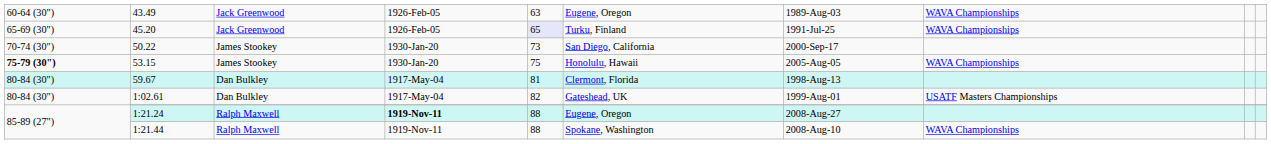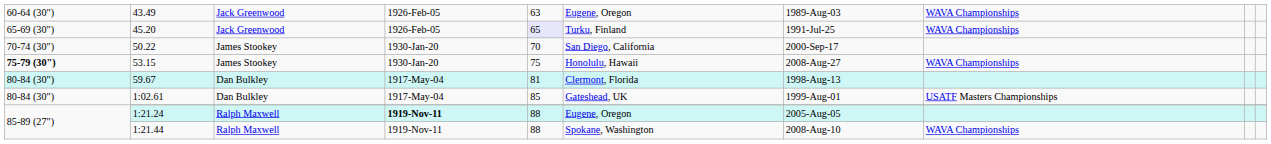50.22 | column 5: 73 -> 70
53.15 | column 7: 2005-Aug-05 -> 2008-Aug-27
1:02.61 | column 5: 82 -> 85
1:21.24 | column 7: 2008-Aug-27 -> 2005-Aug-05
